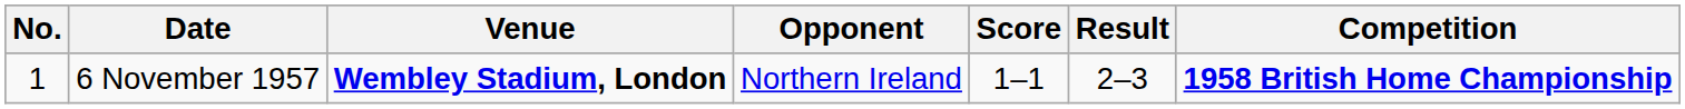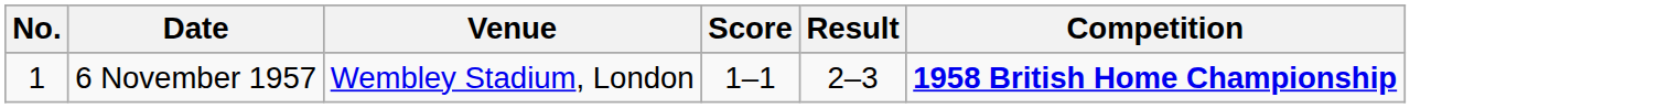- column: Opponent | Northern Ireland
6 November 1957 | Venue: bold -> normal
